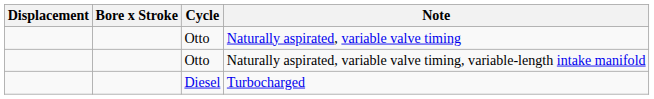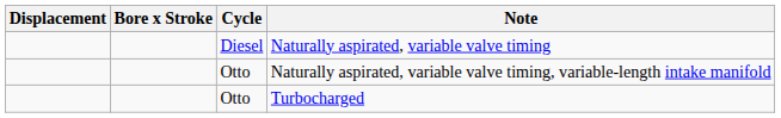Naturally aspirated, variable valve timing | Cycle: Otto -> Diesel
Turbocharged | Cycle: Diesel -> Otto
